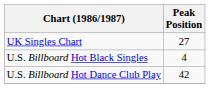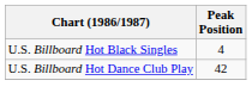- row: UK Singles Chart | 27
